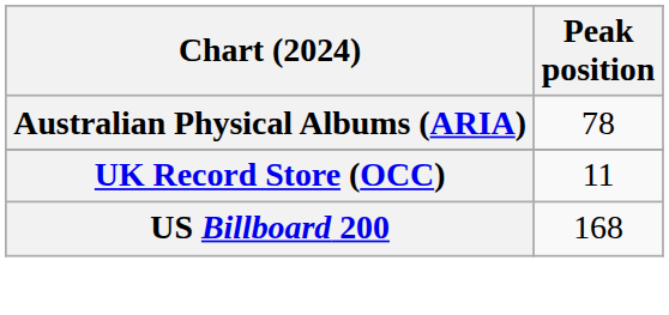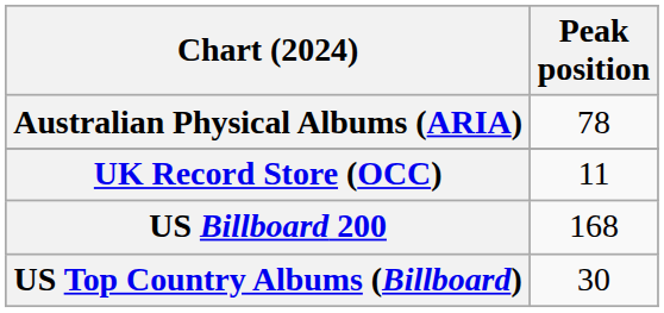+ row: US Top Country Albums (Billboard) | 30
